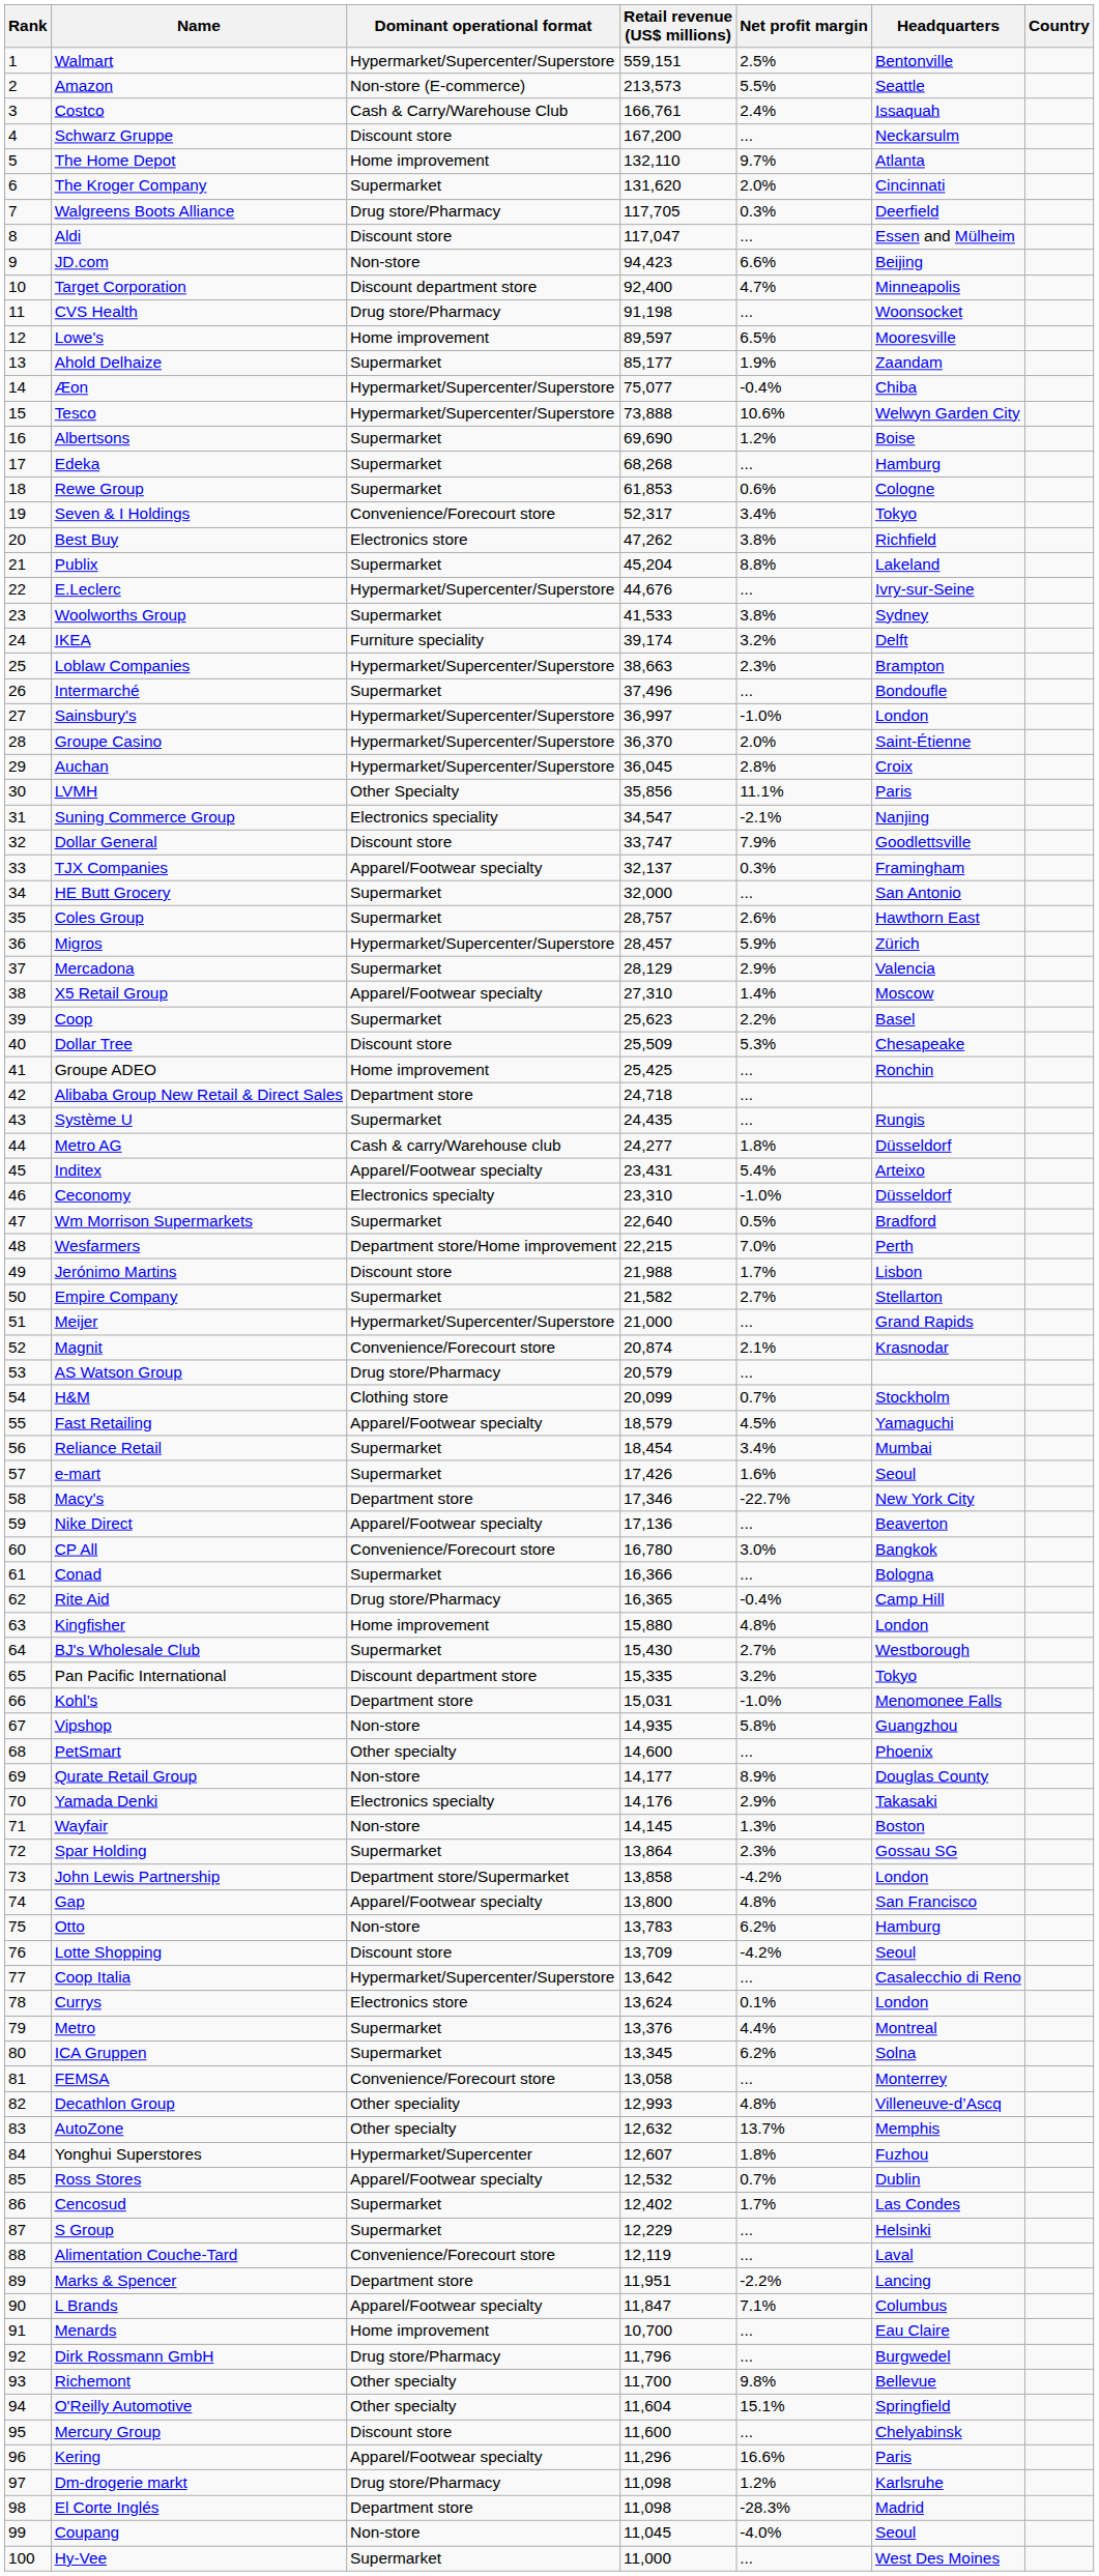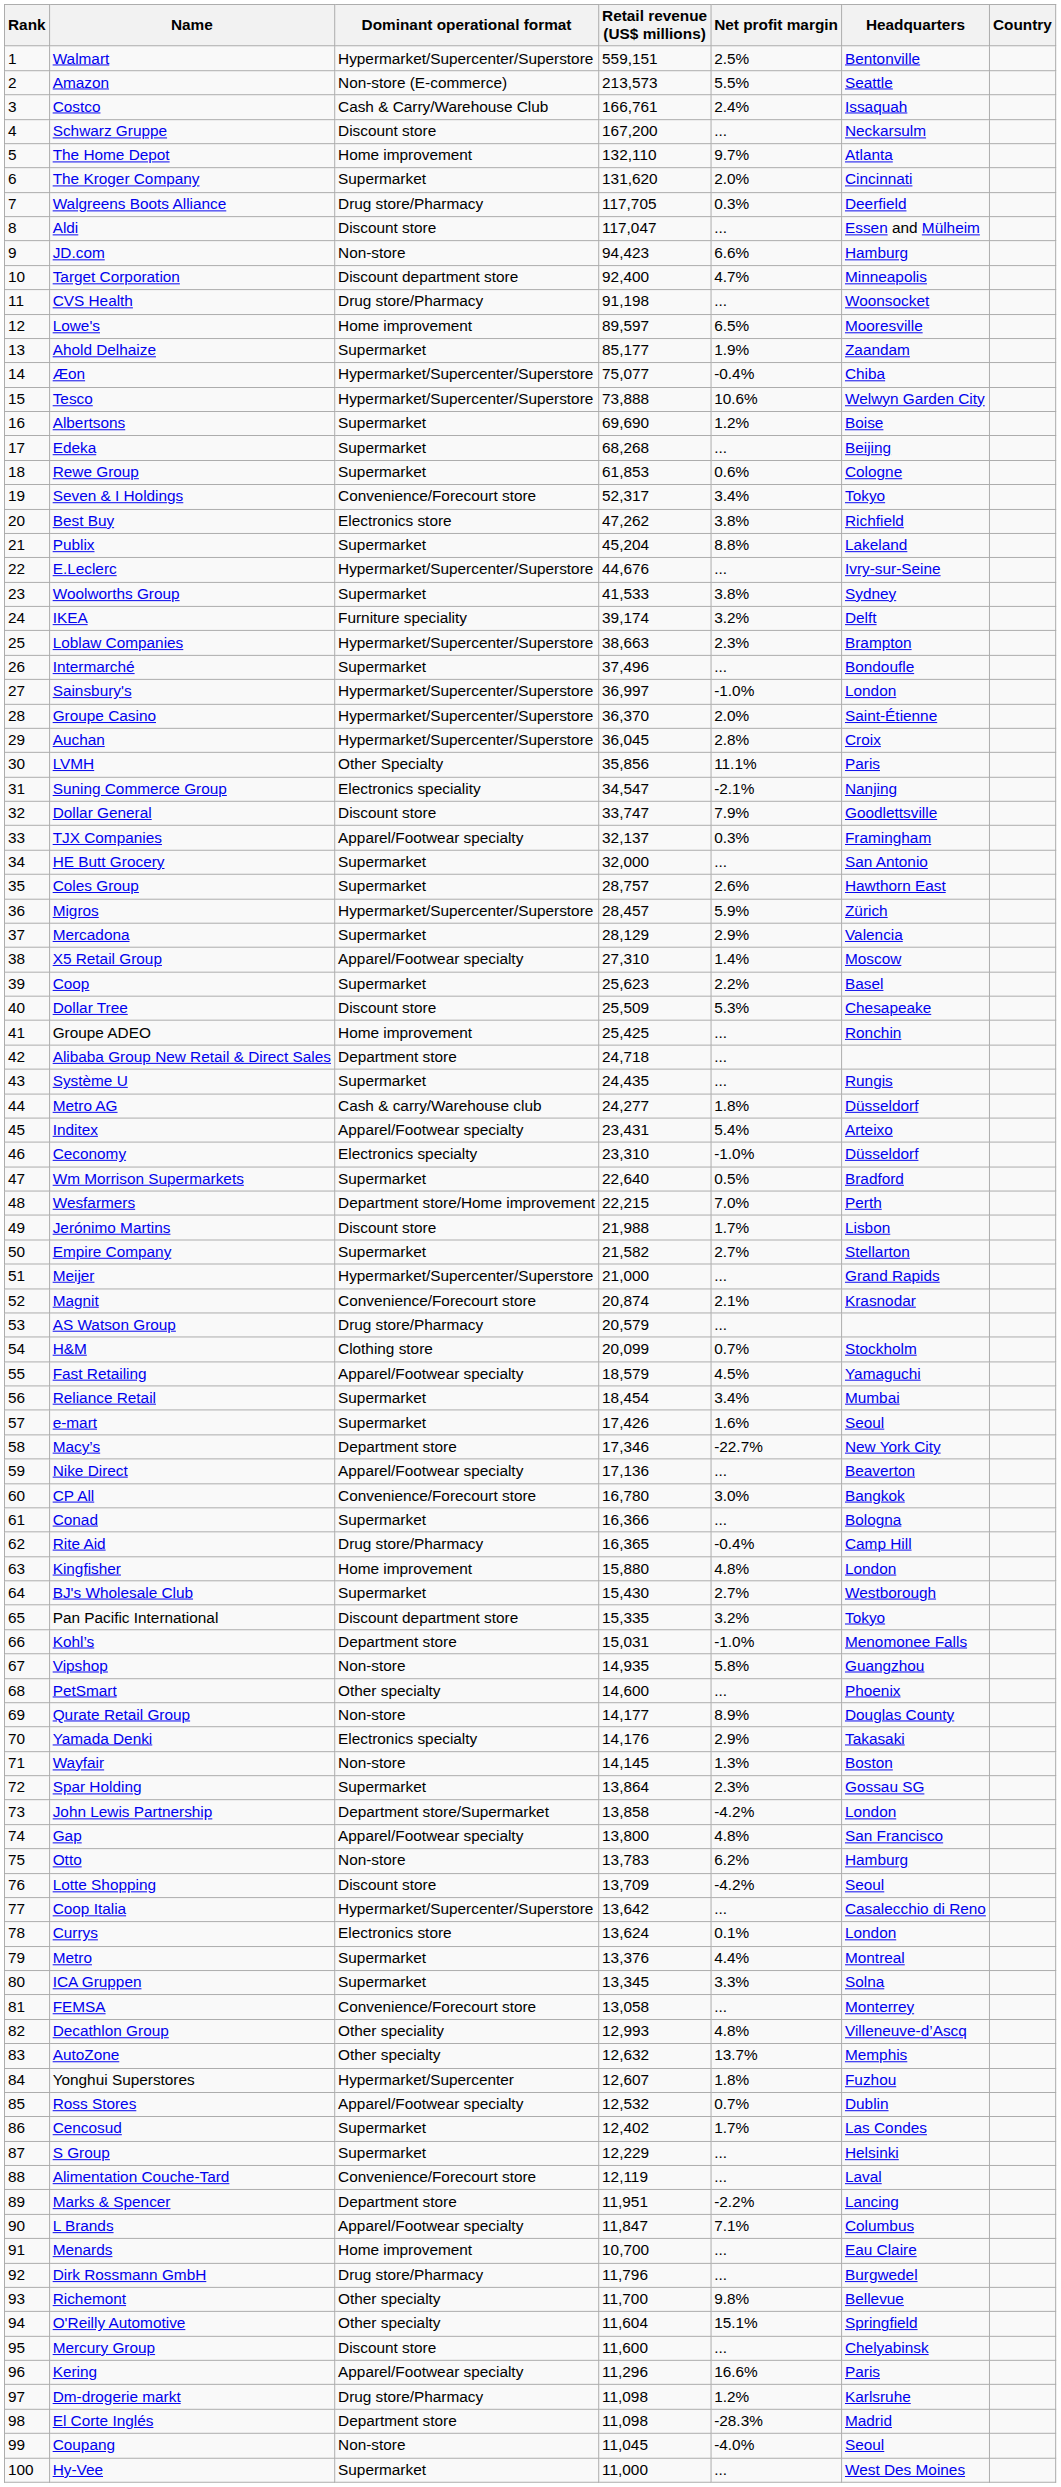JD.com | Headquarters: Beijing -> Hamburg
Edeka | Headquarters: Hamburg -> Beijing
ICA Gruppen | Net profit margin: 6.2% -> 3.3%
